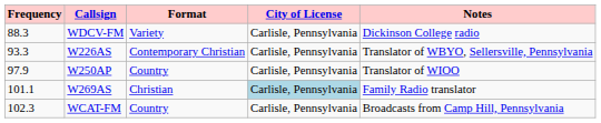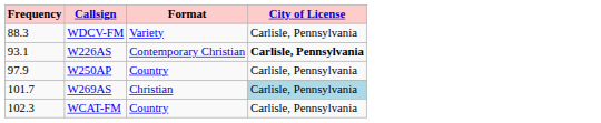- column: Notes | Dickinson College radio | Translator of WBYO, Sellersville, Pennsylvania | Translator of WIOO | Family Radio translator | Broadcasts from Camp Hill, Pennsylvania
W226AS | Frequency: 93.3 -> 93.1
W226AS | City of License: normal -> bold
W269AS | Frequency: 101.1 -> 101.7
